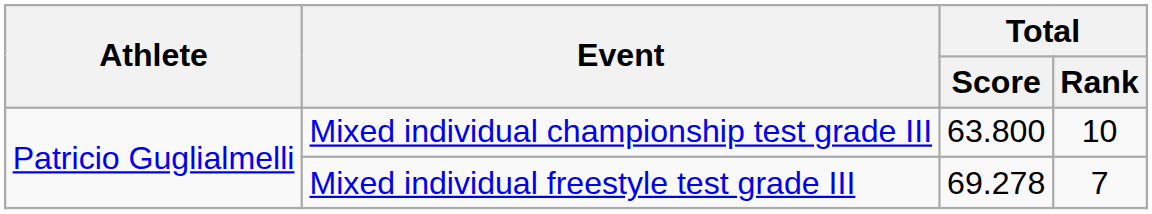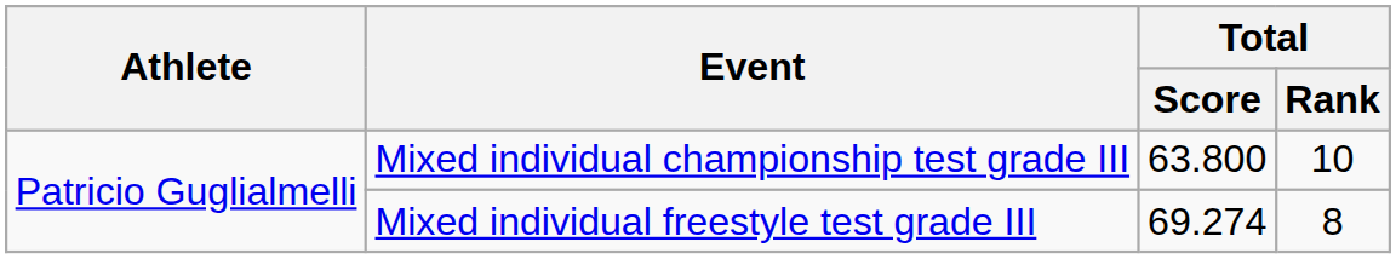Mixed individual freestyle test grade III | Total / Score: 69.278 -> 69.274
Mixed individual freestyle test grade III | Total / Rank: 7 -> 8
